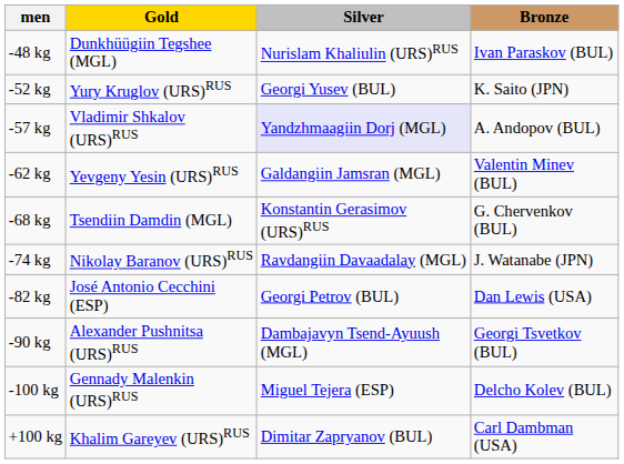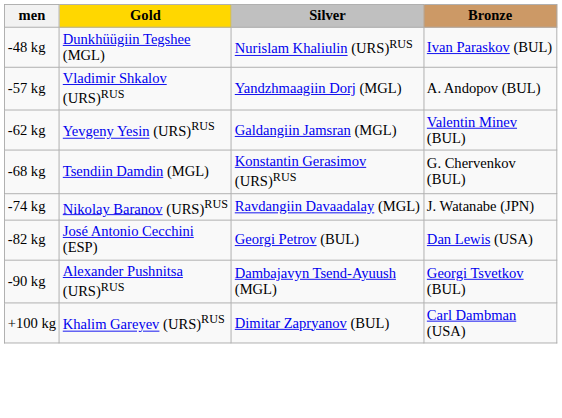- row: -52 kg | Yury Kruglov (URS)RUS | Georgi Yusev (BUL) | K. Saito (JPN)
-57 kg | Silver: lavender background -> no background
- row: -100 kg | Gennady Malenkin (URS)RUS | Miguel Tejera (ESP) | Delcho Kolev (BUL)
